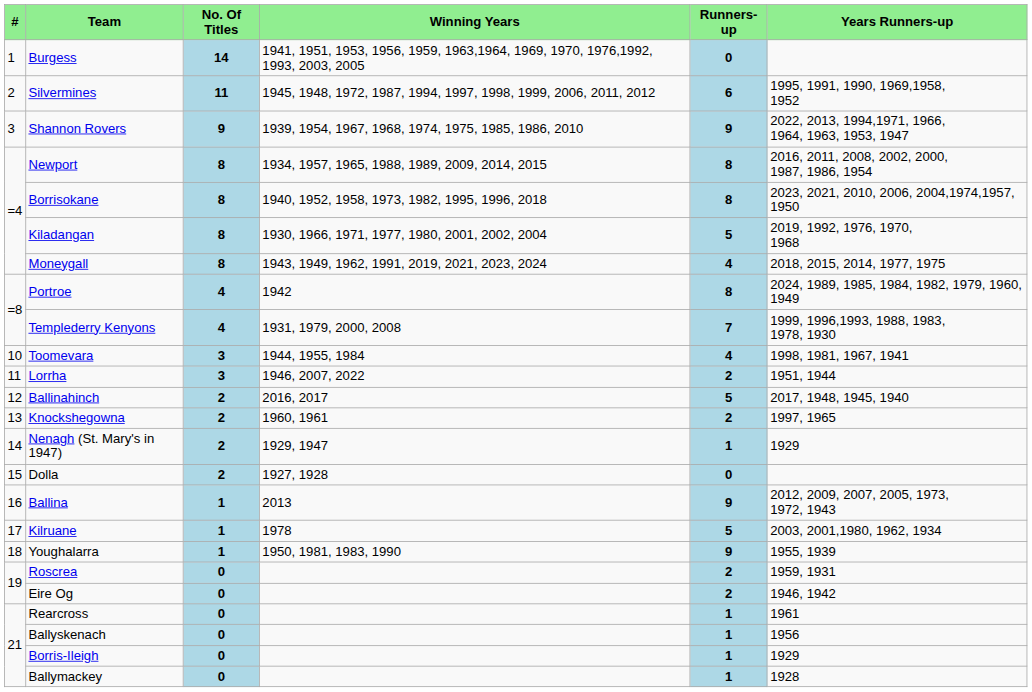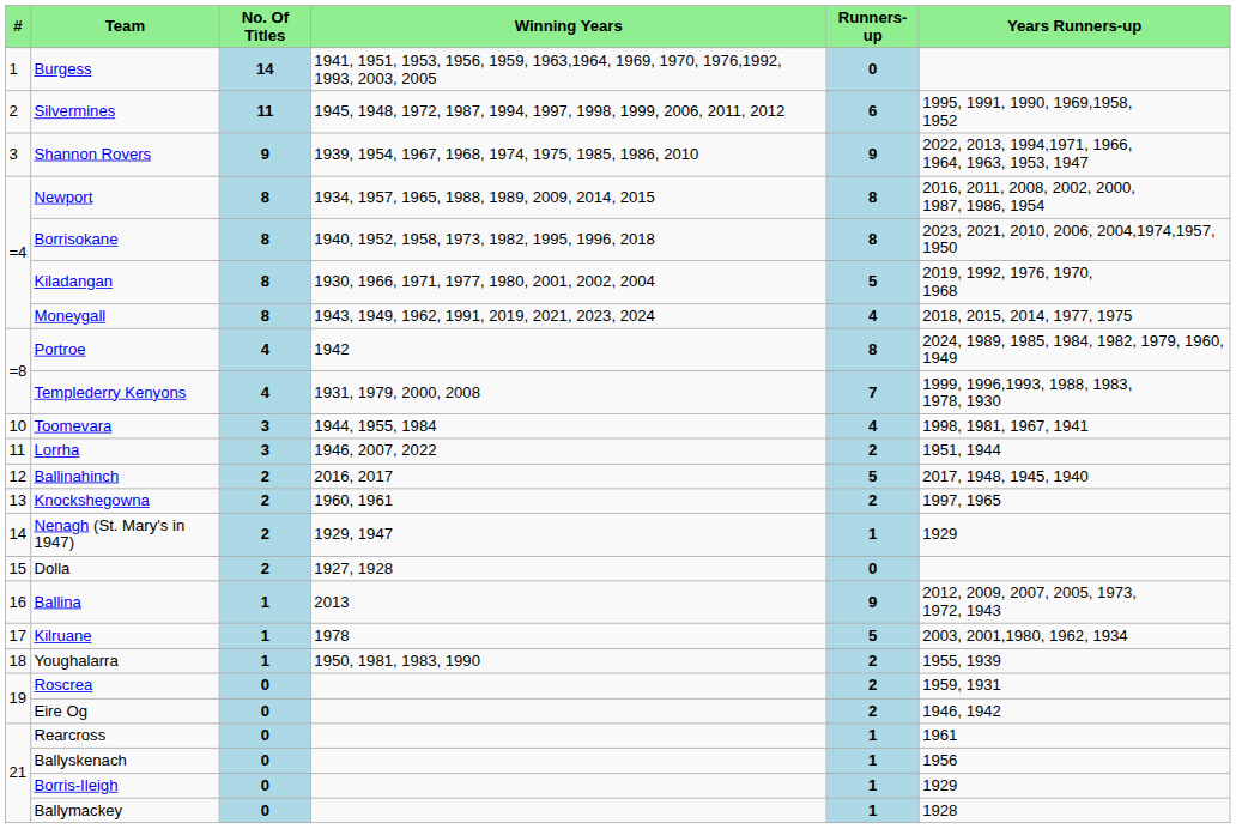Youghalarra | Runners-up: 9 -> 2
